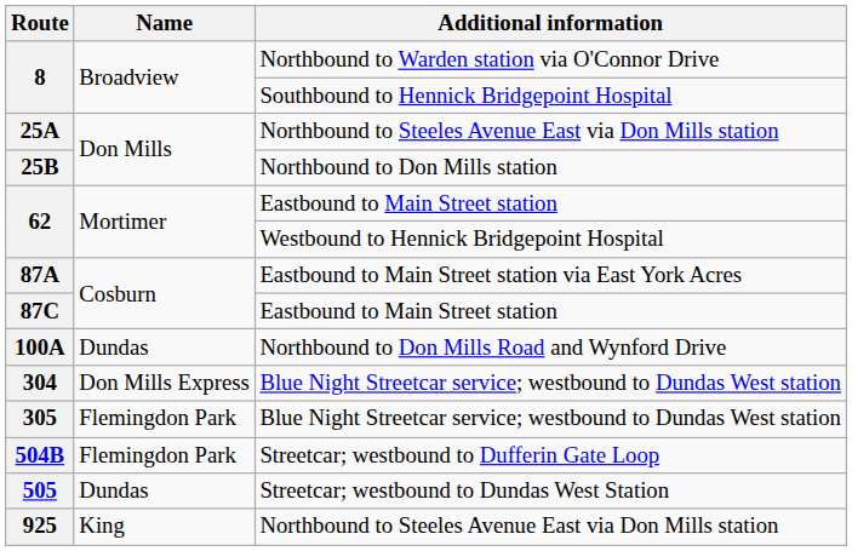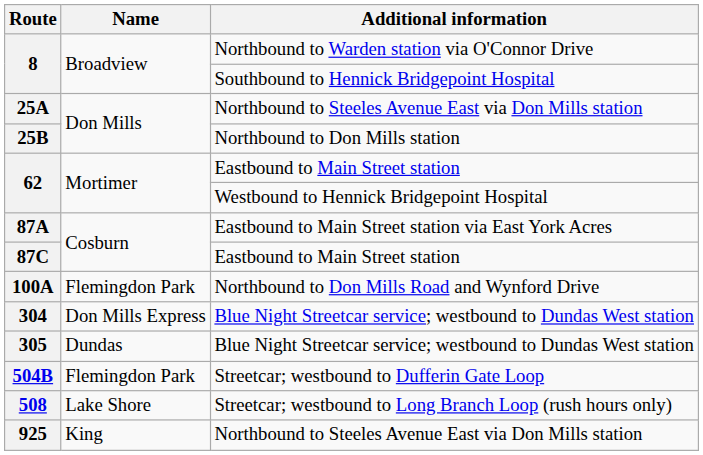100A | Name: Dundas -> Flemingdon Park
305 | Name: Flemingdon Park -> Dundas
- row: 505 | Dundas | Streetcar; westbound to Dundas West Station
+ row: 508 | Lake Shore | Streetcar; westbound to Long Branch Loop (rush hours only)
